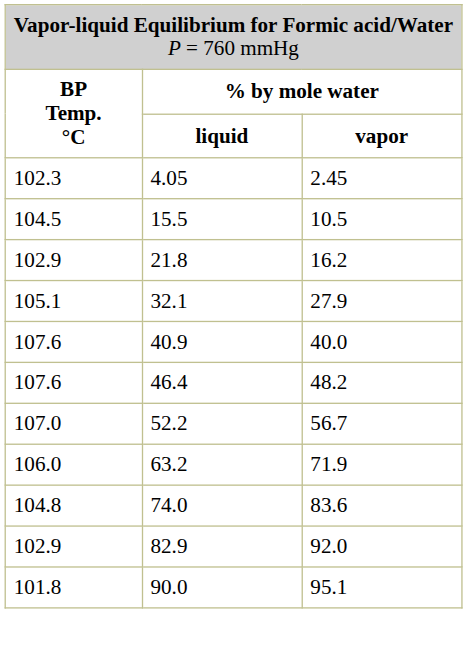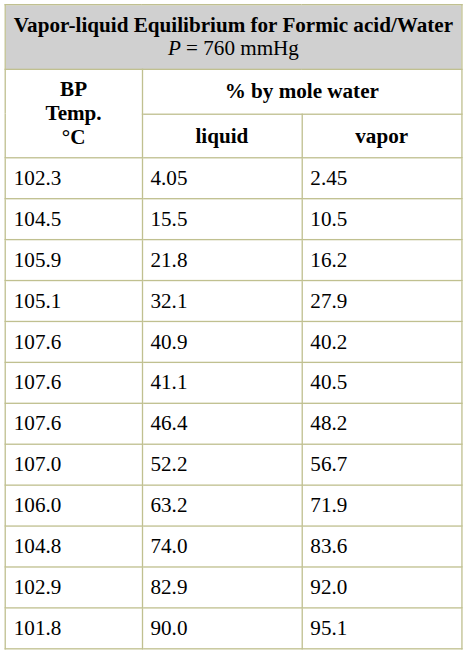21.8 | column 1: 102.9 -> 105.9
40.9 | column 3: 40.0 -> 40.2
+ row: 107.6 | 41.1 | 40.5
